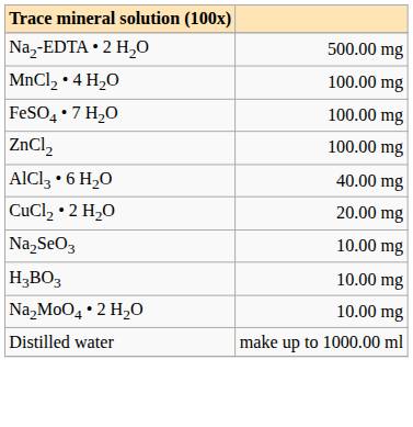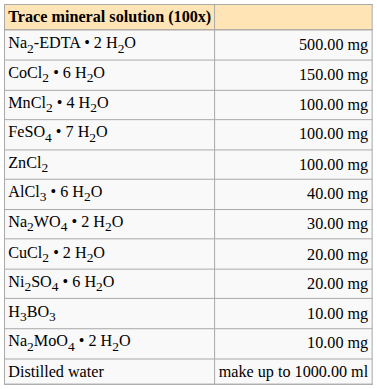+ row: CoCl2 • 6 H2O | 150.00 mg
+ row: Na2WO4 • 2 H2O | 30.00 mg
+ row: Ni2SO4 • 6 H2O | 20.00 mg
- row: Na2SeO3 | 10.00 mg
